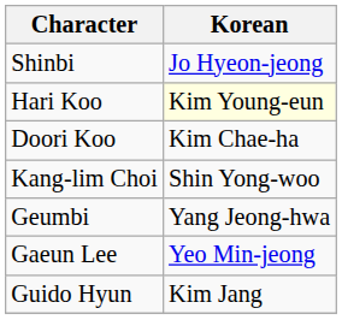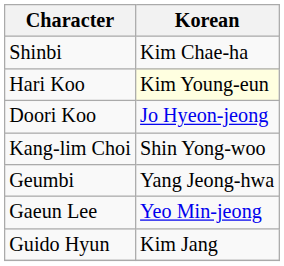Shinbi | Korean: Jo Hyeon-jeong -> Kim Chae-ha
Doori Koo | Korean: Kim Chae-ha -> Jo Hyeon-jeong
